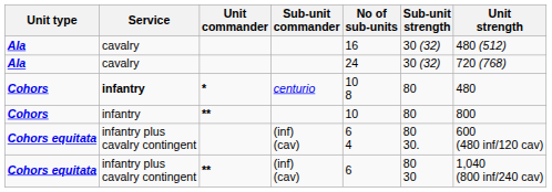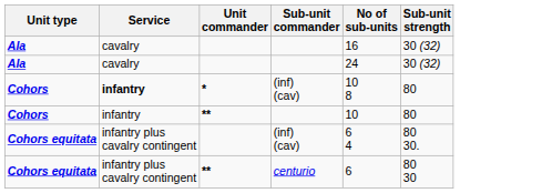- column: Unit strength | 480 (512) | 720 (768) | 480 | 800 | 600 (480 inf/120 cav) | 1,040 (800 inf/240 cav)
Cohors / * | Sub-unit commander: centurio -> (inf) (cav)
Cohors equitata / ** | Sub-unit commander: (inf) (cav) -> centurio
